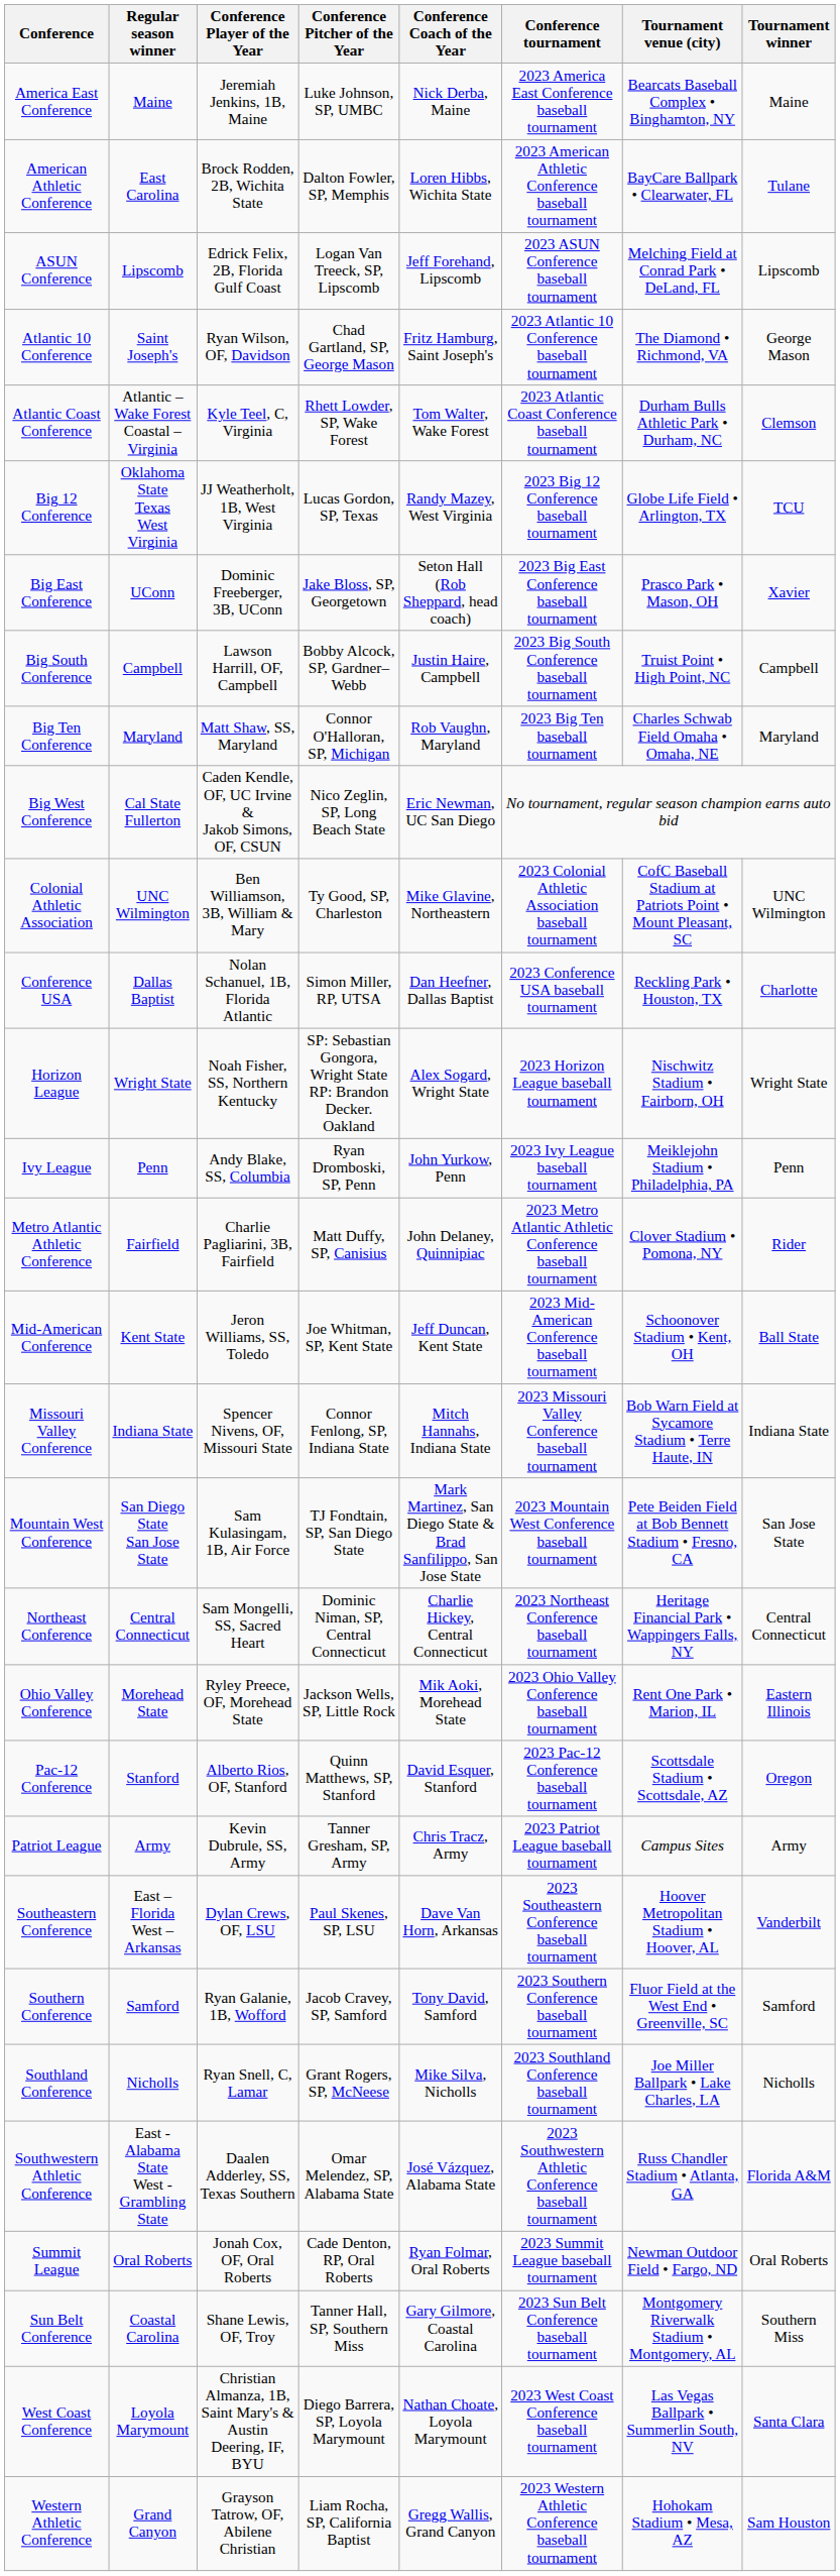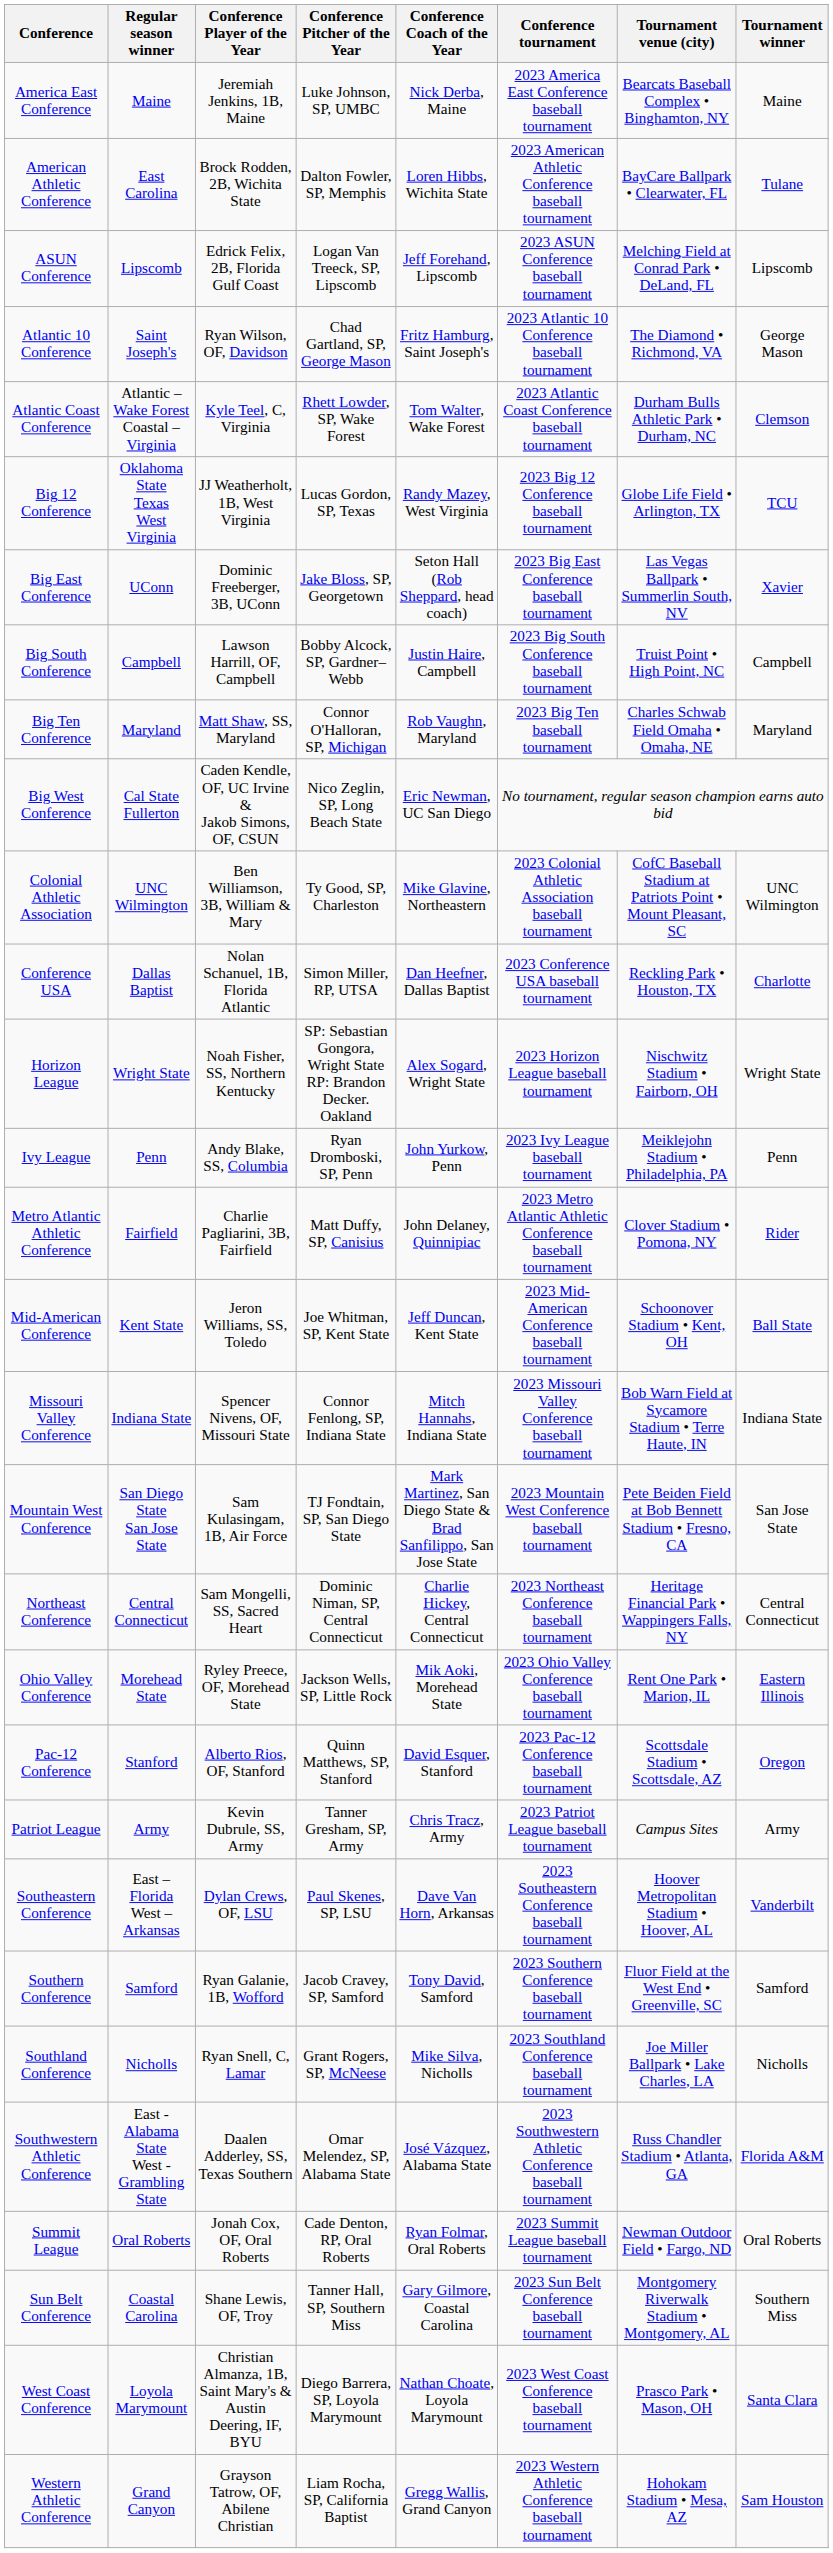Big East Conference | Tournament venue (city): Prasco Park • Mason, OH -> Las Vegas Ballpark • Summerlin South, NV
West Coast Conference | Tournament venue (city): Las Vegas Ballpark • Summerlin South, NV -> Prasco Park • Mason, OH
